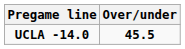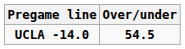UCLA -14.0 | Over/under: 45.5 -> 54.5
